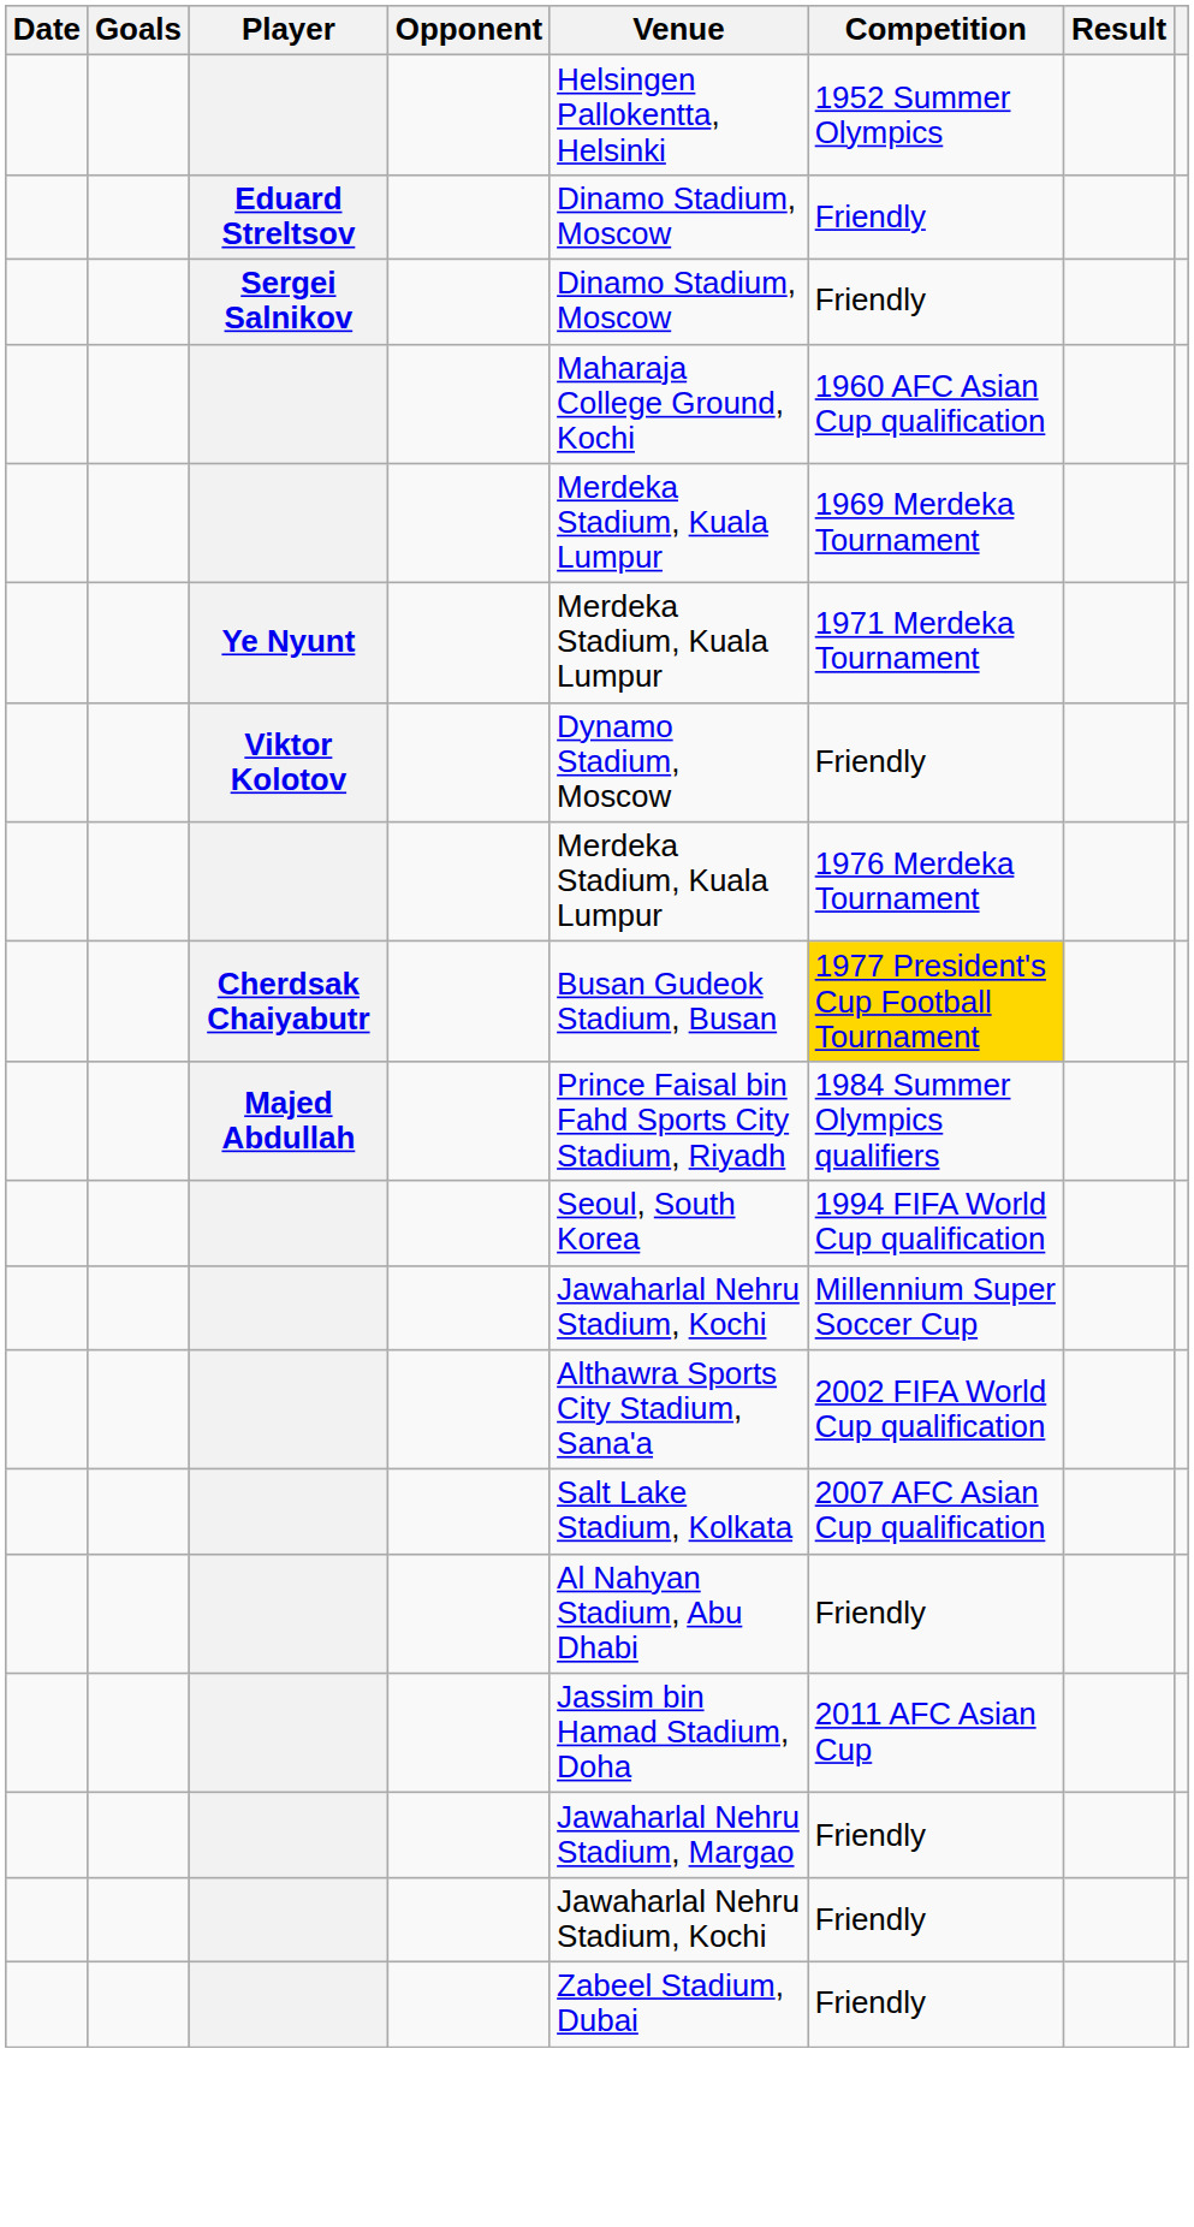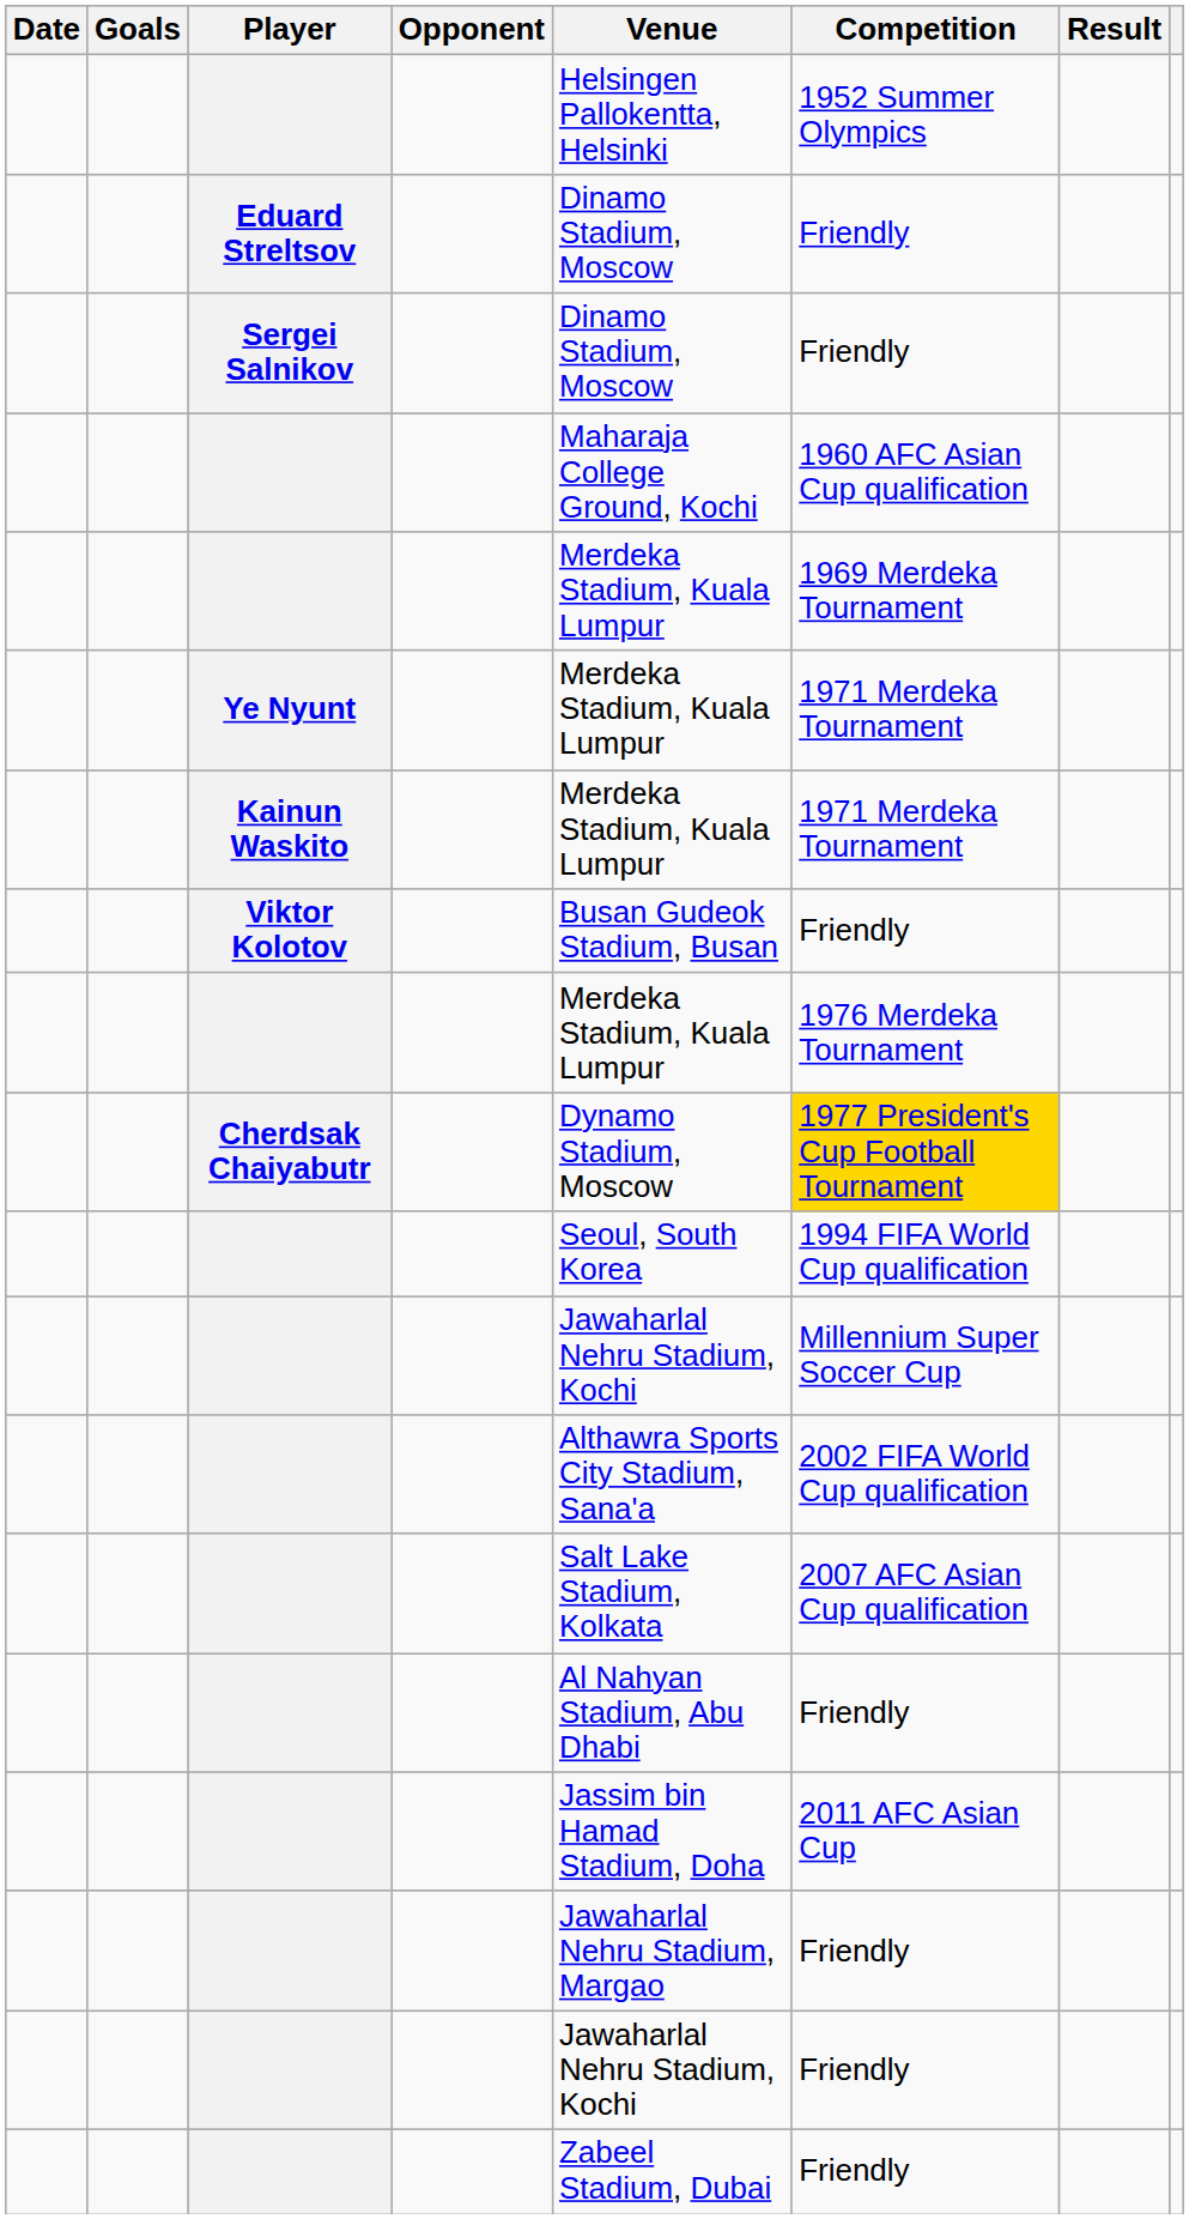+ row: Kainun Waskito | Merdeka Stadium, Kuala Lumpur | 1971 Merdeka Tournament
Viktor Kolotov | Venue: Dynamo Stadium, Moscow -> Busan Gudeok Stadium, Busan
Cherdsak Chaiyabutr | Venue: Busan Gudeok Stadium, Busan -> Dynamo Stadium, Moscow
- row: Majed Abdullah | Prince Faisal bin Fahd Sports City Stadium, Riyadh | 1984 Summer Olympics qualifiers
